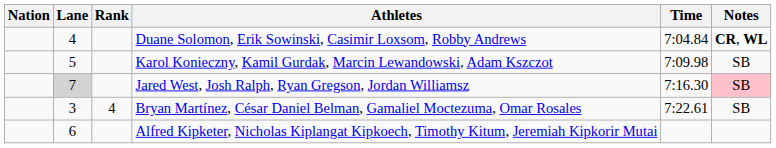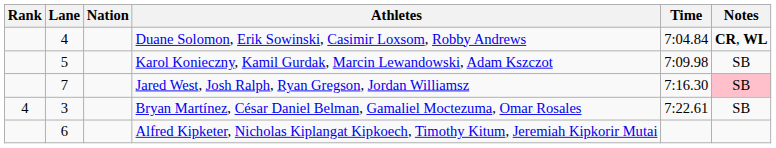columns swapped: Rank <-> Nation
Jared West, Josh Ralph, Ryan Gregson, Jordan Williamsz | Lane: lightgrey background -> no background
